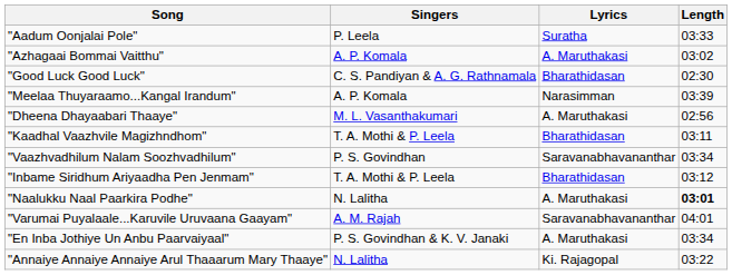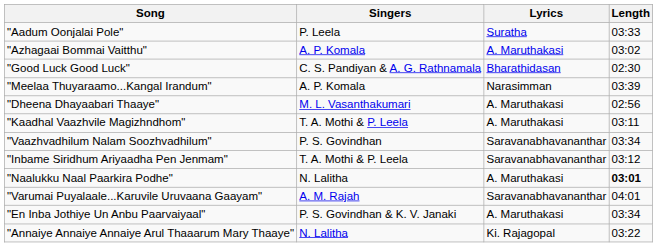"Kaadhal Vaazhvile Magizhndhom" | Lyrics: Bharathidasan -> A. Maruthakasi
"Inbame Siridhum Ariyaadha Pen Jenmam" | Lyrics: Bharathidasan -> Saravanabhavananthar
